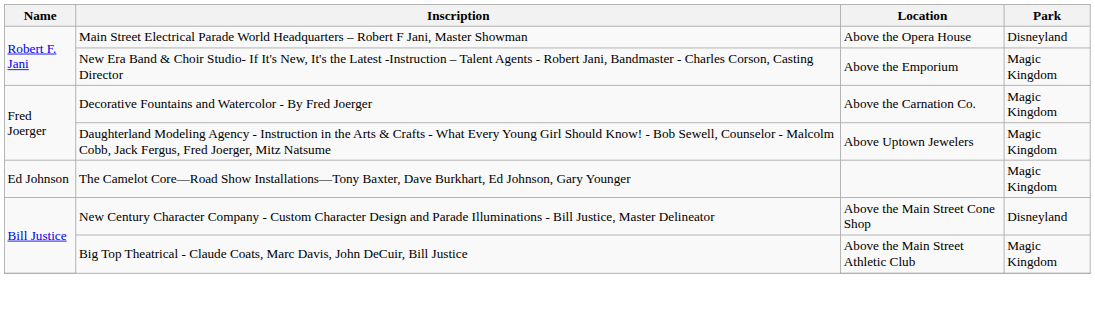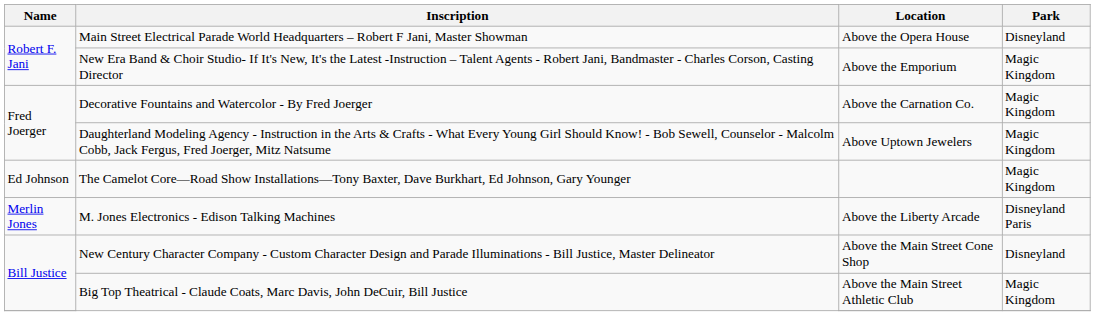+ row: Merlin Jones | M. Jones Electronics - Edison Talking Machines | Above the Liberty Arcade | Disneyland Paris
